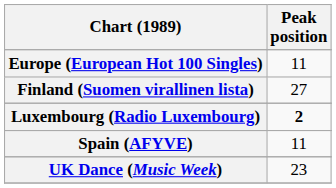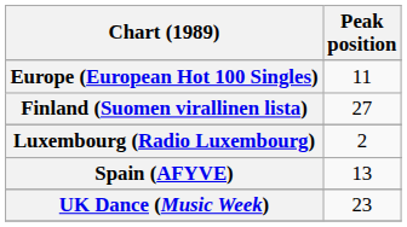Luxembourg (Radio Luxembourg) | Peak position: bold -> normal
Spain (AFYVE) | Peak position: 11 -> 13
